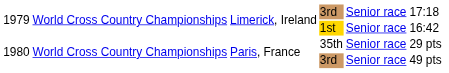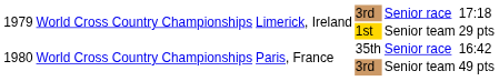1st | column 5: Senior race -> Senior team
1st | column 6: 16:42 -> 29 pts
35th | column 6: 29 pts -> 16:42
1980 / 3rd | column 5: Senior race -> Senior team
